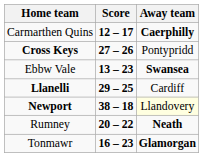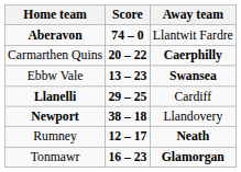+ row: Aberavon | 74 – 0 | Llantwit Fardre
Carmarthen Quins | Score: 12 – 17 -> 20 – 22
- row: Cross Keys | 27 – 26 | Pontypridd
Newport | Away team: lightyellow background -> no background
Rumney | Score: 20 – 22 -> 12 – 17
